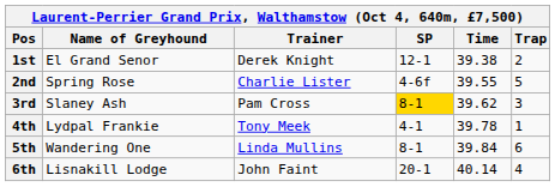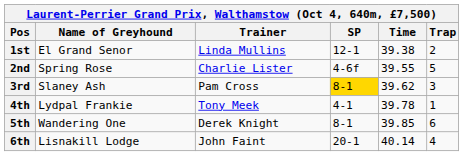1st | Trainer: Derek Knight -> Linda Mullins
5th | Trainer: Linda Mullins -> Derek Knight
5th | Time: 39.84 -> 39.85
